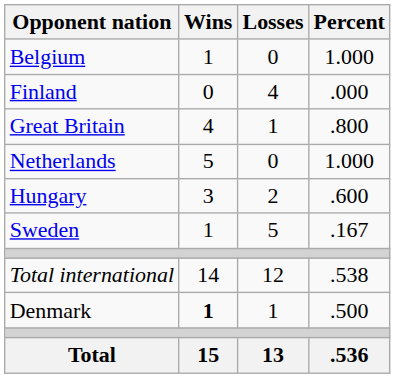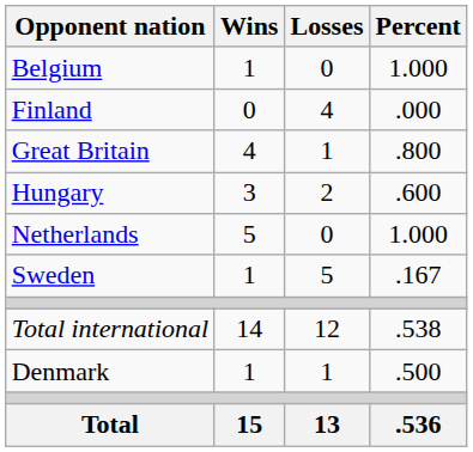rows swapped: Hungary <-> Netherlands
Denmark | Wins: bold -> normal
